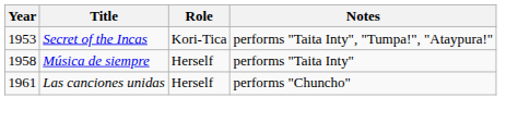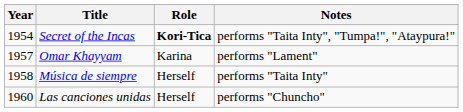Secret of the Incas | Year: 1953 -> 1954
Secret of the Incas | Role: normal -> bold
+ row: 1957 | Omar Khayyam | Karina | performs "Lament"
Las canciones unidas | Year: 1961 -> 1960
